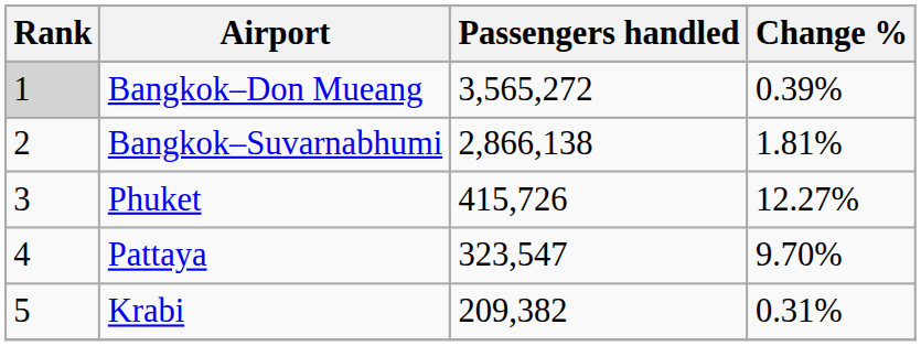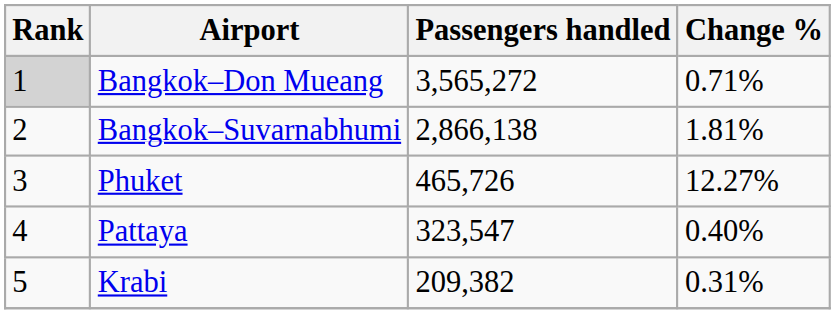Bangkok–Don Mueang | Change %: 0.39% -> 0.71%
Phuket | Passengers handled: 415,726 -> 465,726
Pattaya | Change %: 9.70% -> 0.40%
